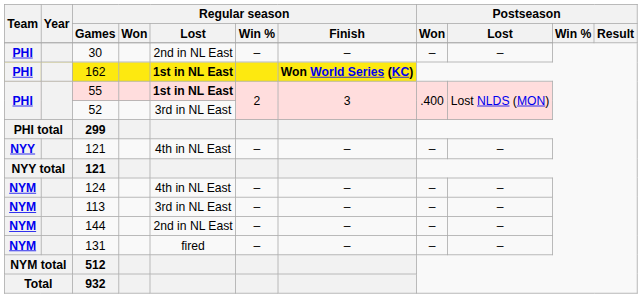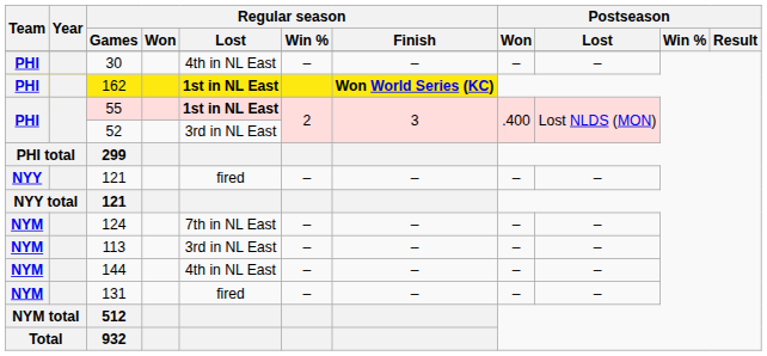30 | Regular season / Lost: 2nd in NL East -> 4th in NL East
NYY / 121 | Regular season / Lost: 4th in NL East -> fired
124 | Regular season / Lost: 4th in NL East -> 7th in NL East
144 | Regular season / Lost: 2nd in NL East -> 4th in NL East
